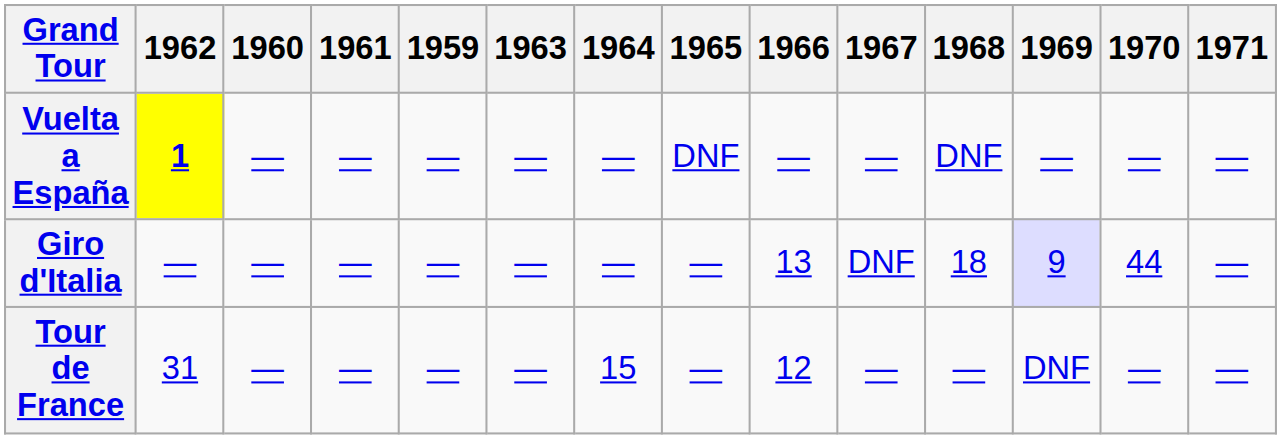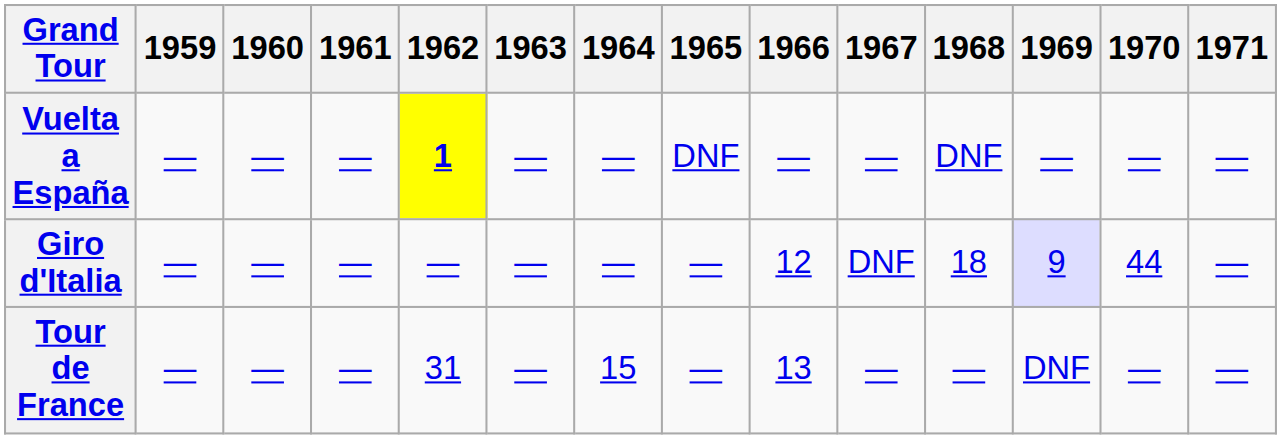columns swapped: 1959 <-> 1962
Giro d'Italia | 1966: 13 -> 12
Tour de France | 1966: 12 -> 13
